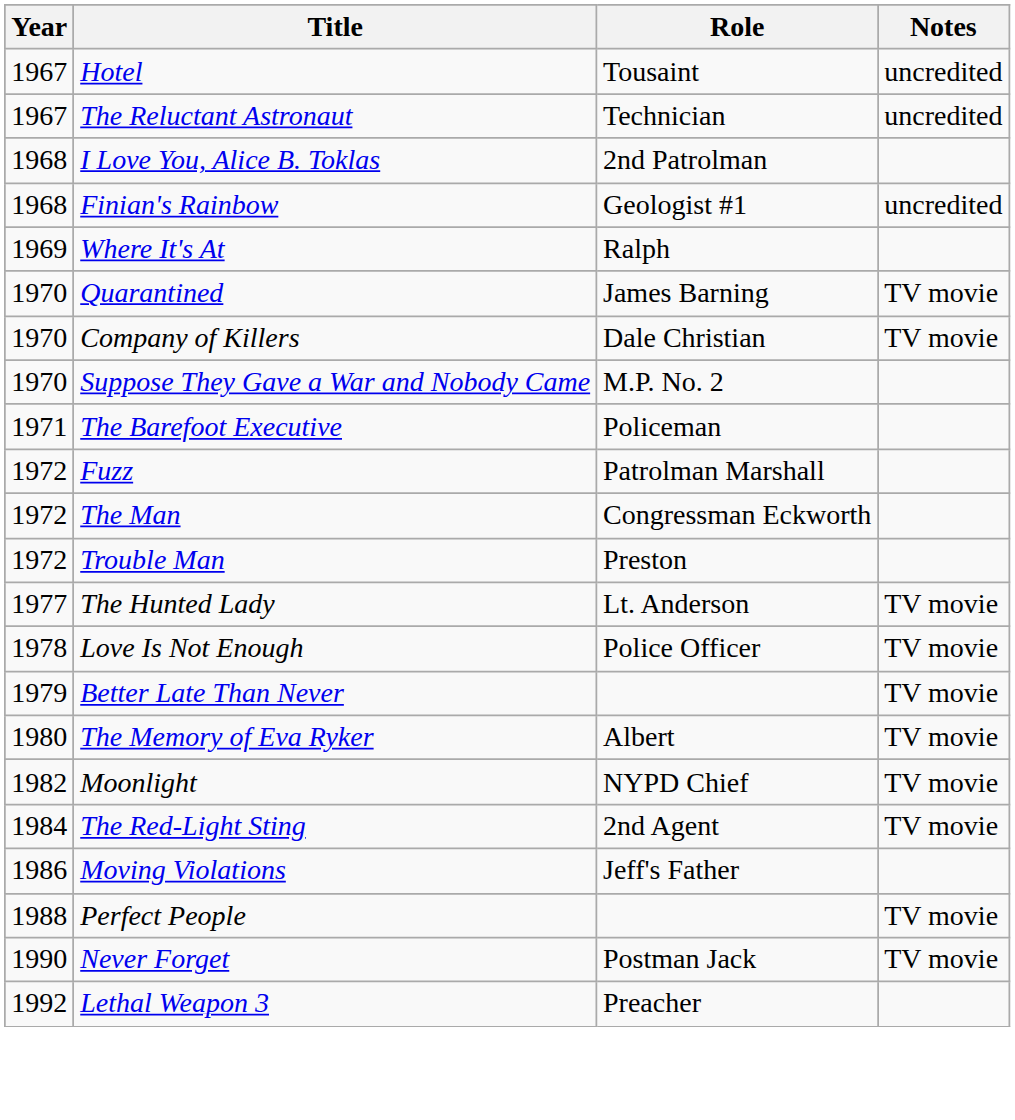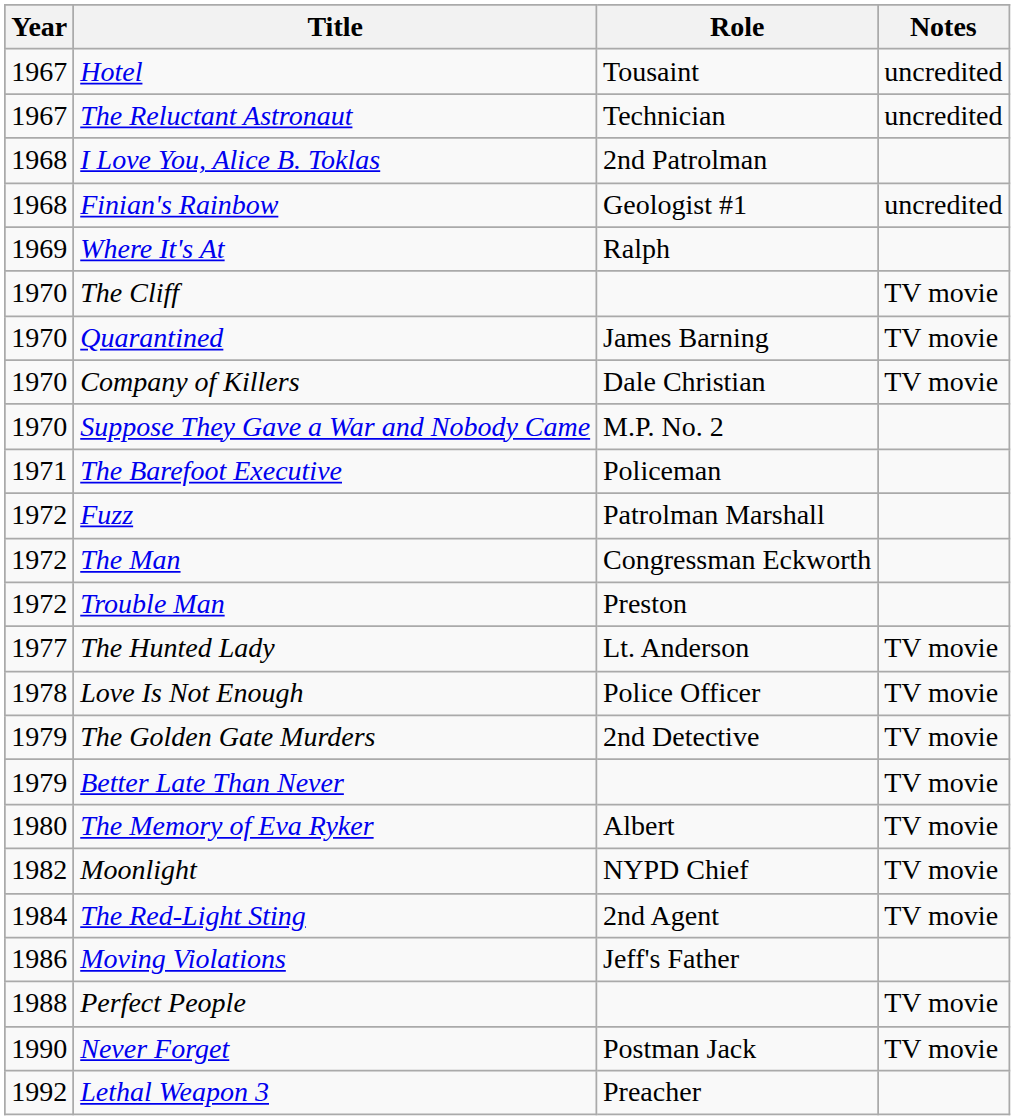+ row: 1970 | The Cliff | TV movie
+ row: 1979 | The Golden Gate Murders | 2nd Detective | TV movie
